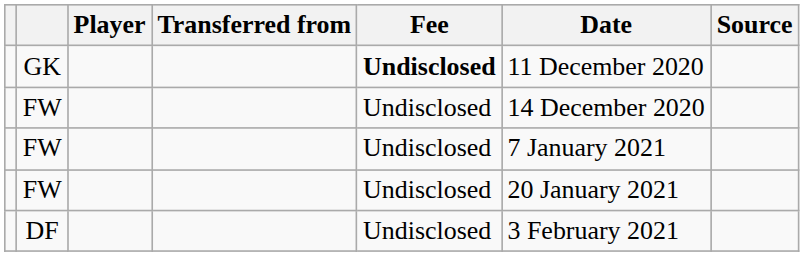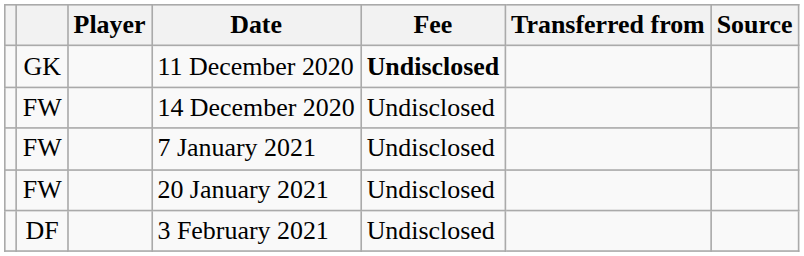columns swapped: Transferred from <-> Date
